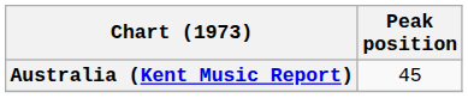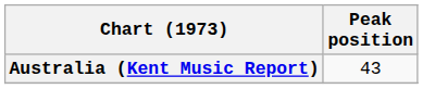Australia (Kent Music Report) | Peak position: 45 -> 43
